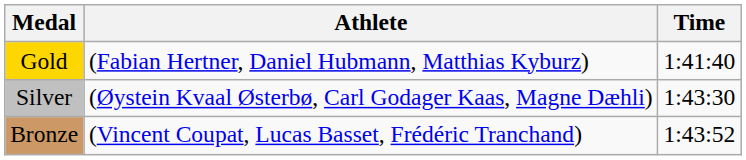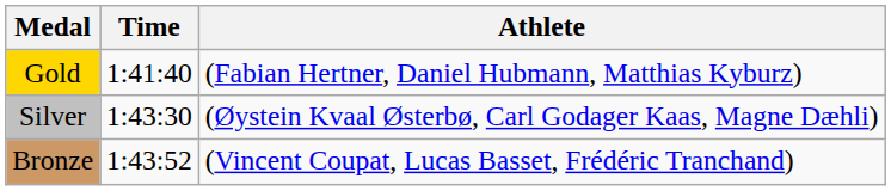columns swapped: Athlete <-> Time
